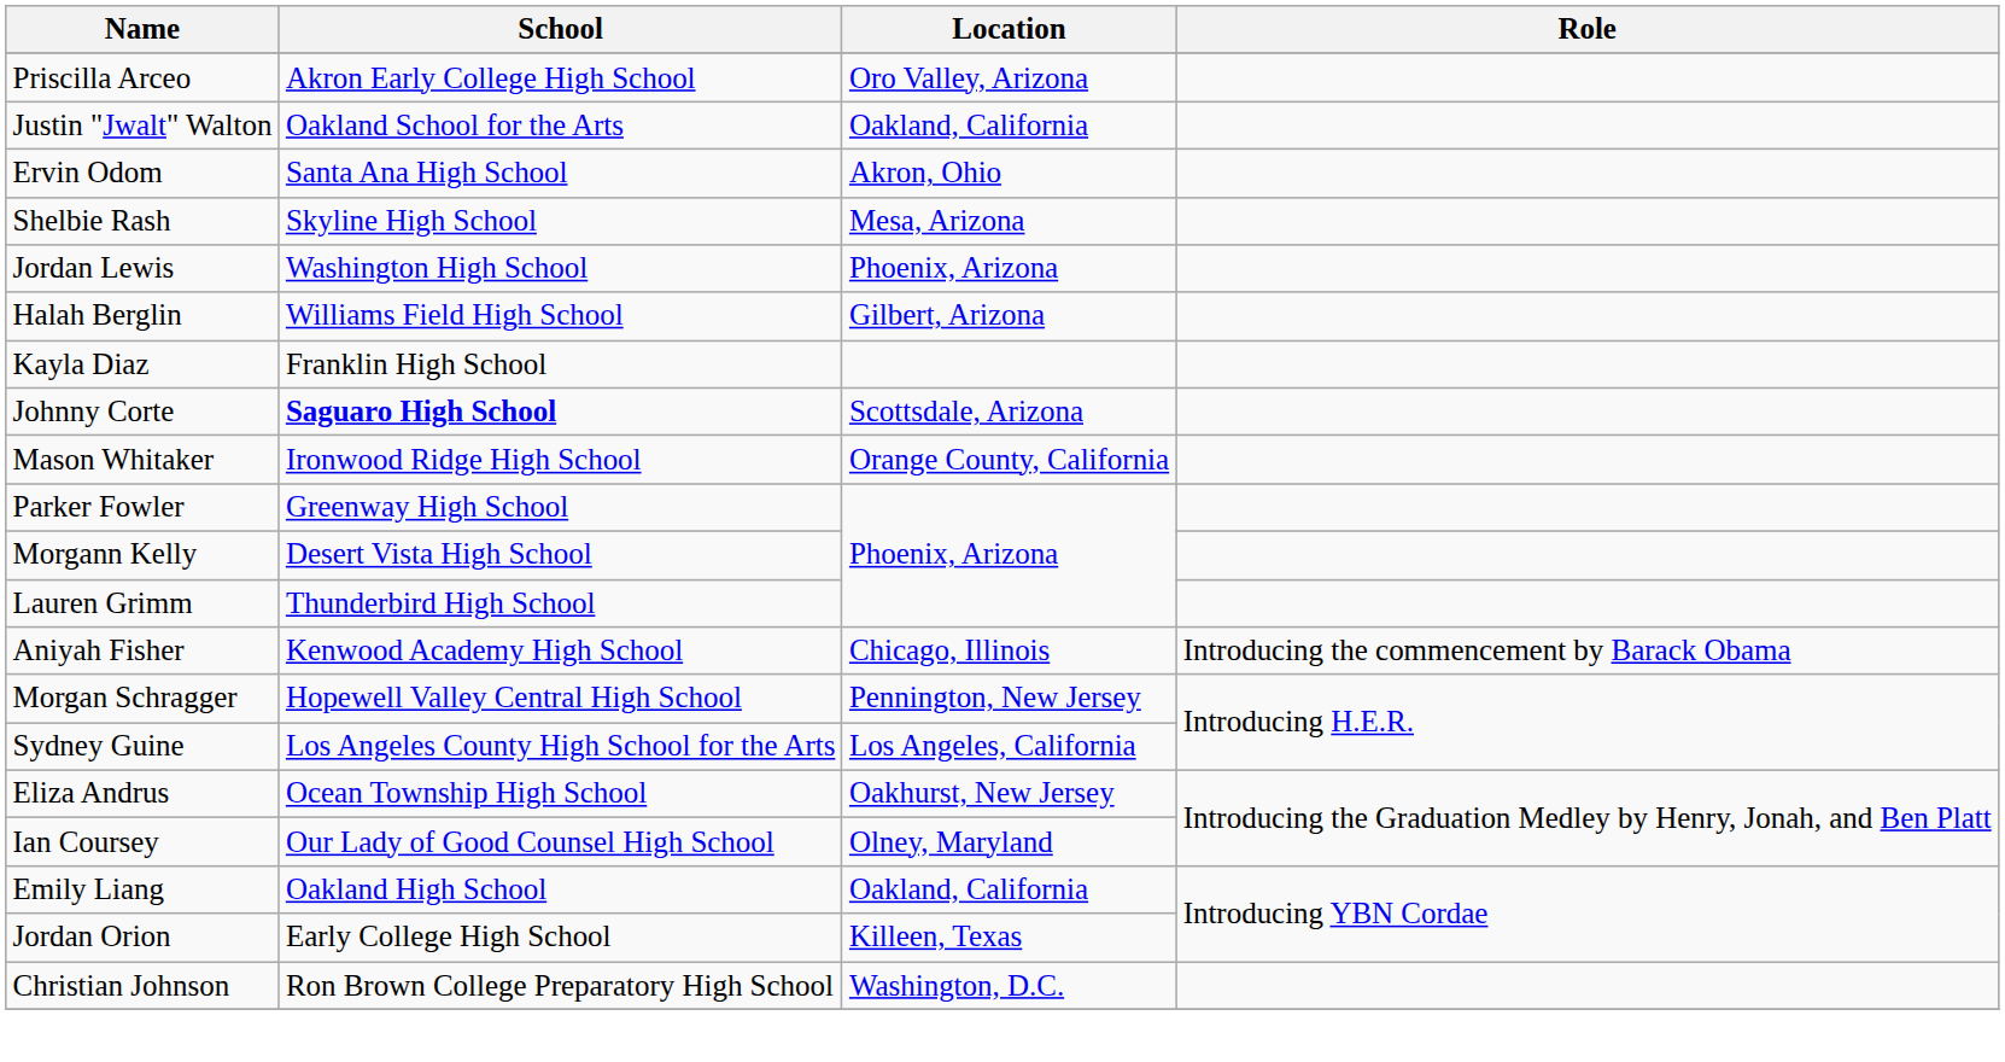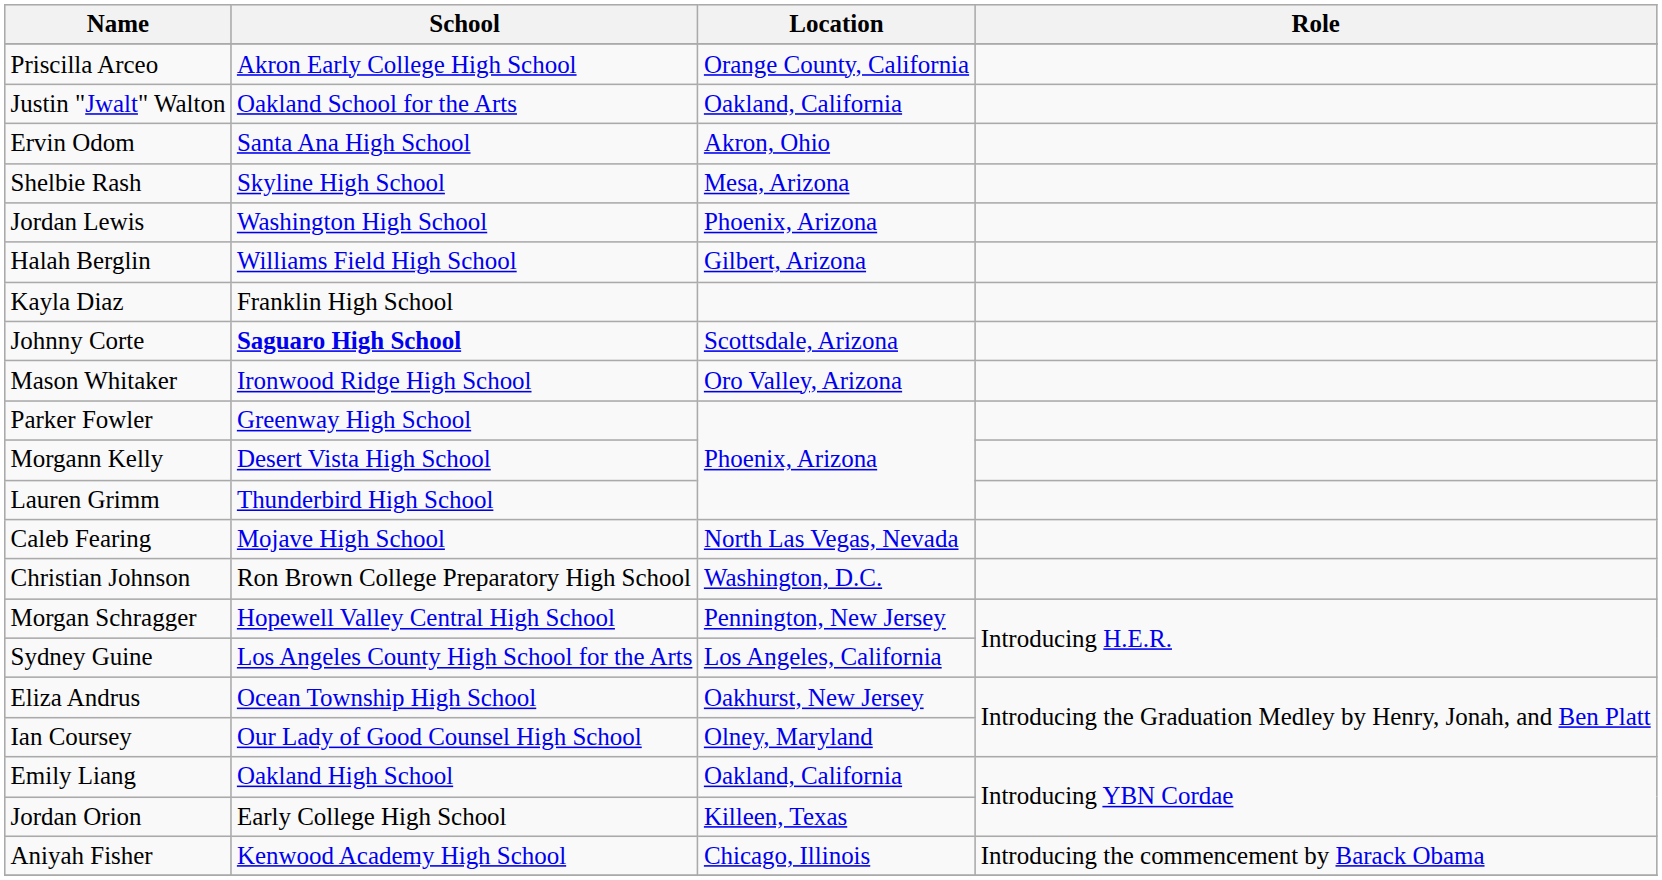Priscilla Arceo | Location: Oro Valley, Arizona -> Orange County, California
Mason Whitaker | Location: Orange County, California -> Oro Valley, Arizona
+ row: Caleb Fearing | Mojave High School | North Las Vegas, Nevada
rows swapped: Christian Johnson <-> Aniyah Fisher
